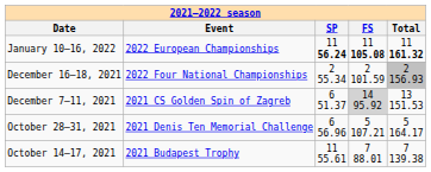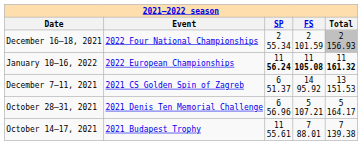rows swapped: January 10–16, 2022 <-> December 16–18, 2021
December 7–11, 2021 | column 4: lightgrey background -> no background
